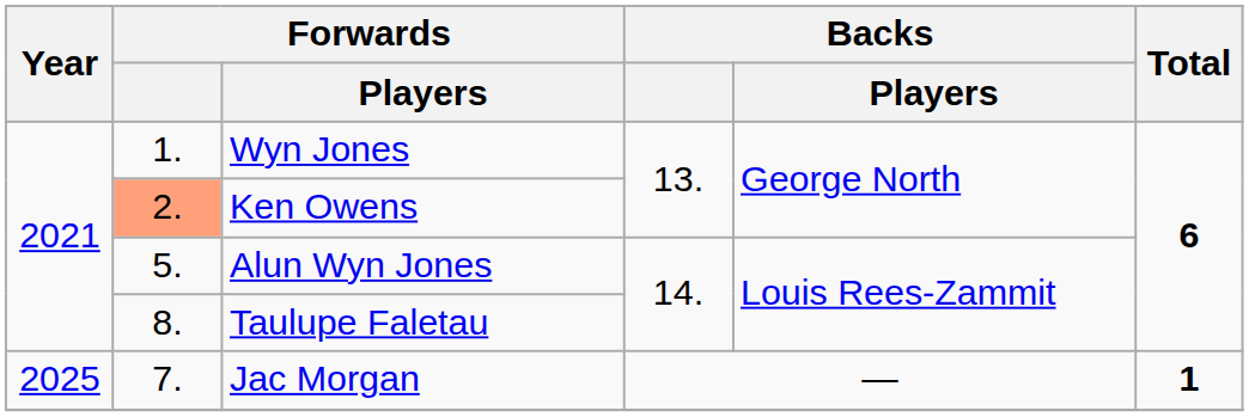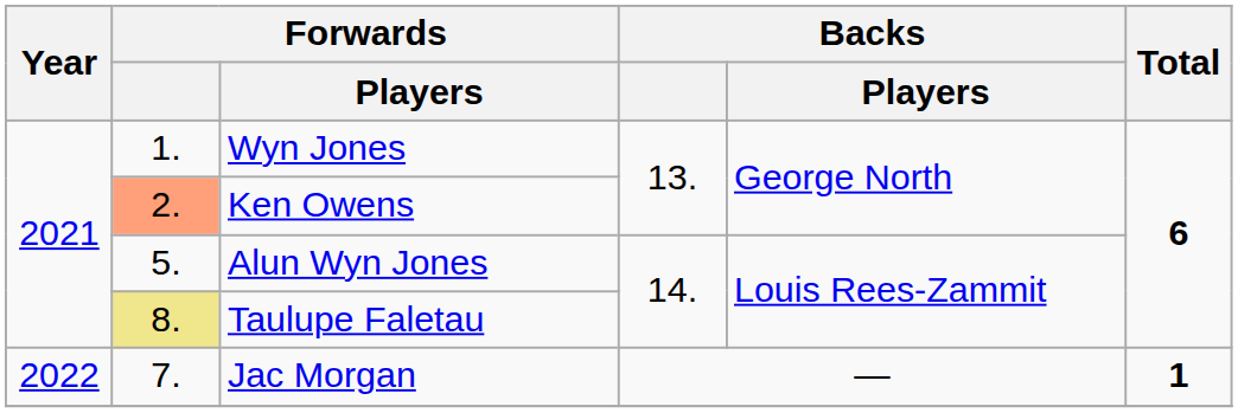Taulupe Faletau | Forwards: no background -> khaki background
Jac Morgan | Year: 2025 -> 2022
